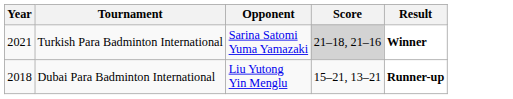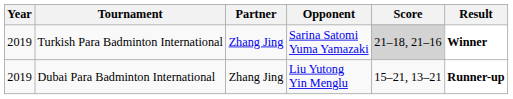+ column: Partner | Zhang Jing | Zhang Jing
Turkish Para Badminton International | Year: 2021 -> 2019
Dubai Para Badminton International | Year: 2018 -> 2019
